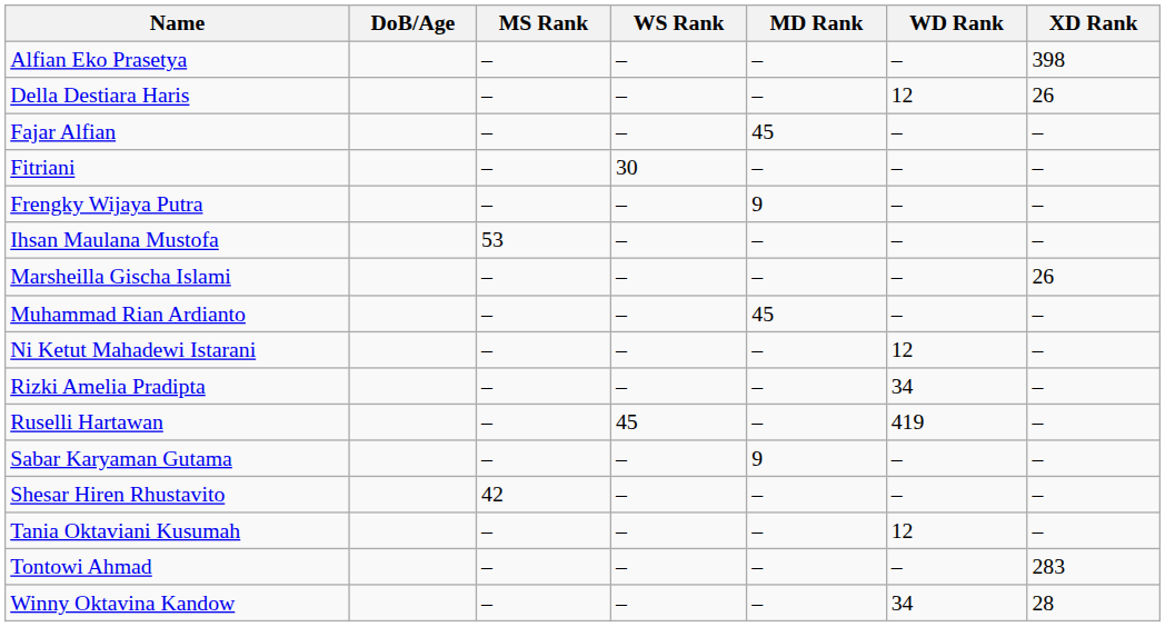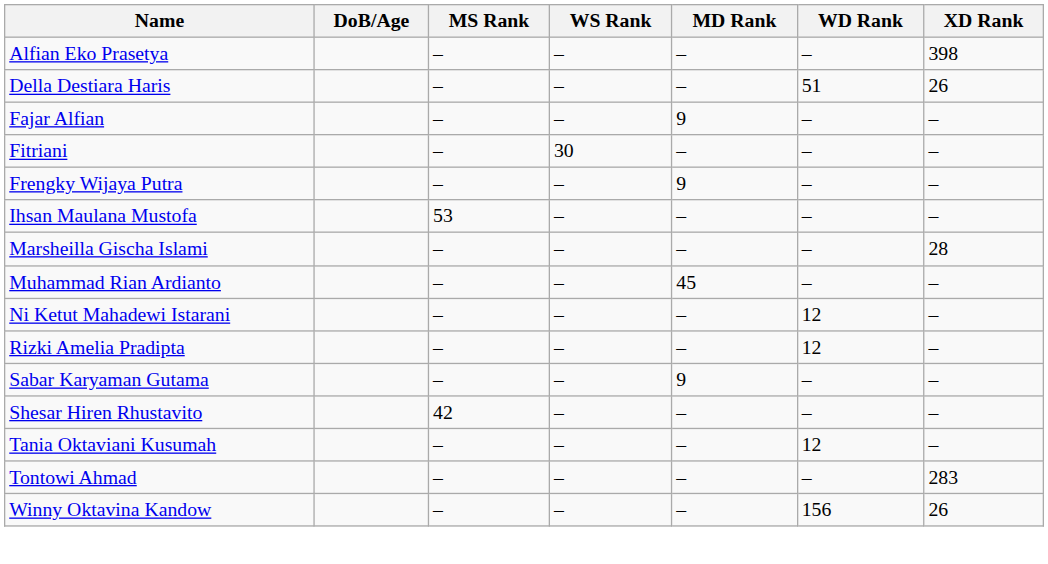Della Destiara Haris | WD Rank: 12 -> 51
Fajar Alfian | MD Rank: 45 -> 9
Marsheilla Gischa Islami | XD Rank: 26 -> 28
Rizki Amelia Pradipta | WD Rank: 34 -> 12
- row: Ruselli Hartawan | – | 45 | – | 419 | –
Winny Oktavina Kandow | WD Rank: 34 -> 156
Winny Oktavina Kandow | XD Rank: 28 -> 26
